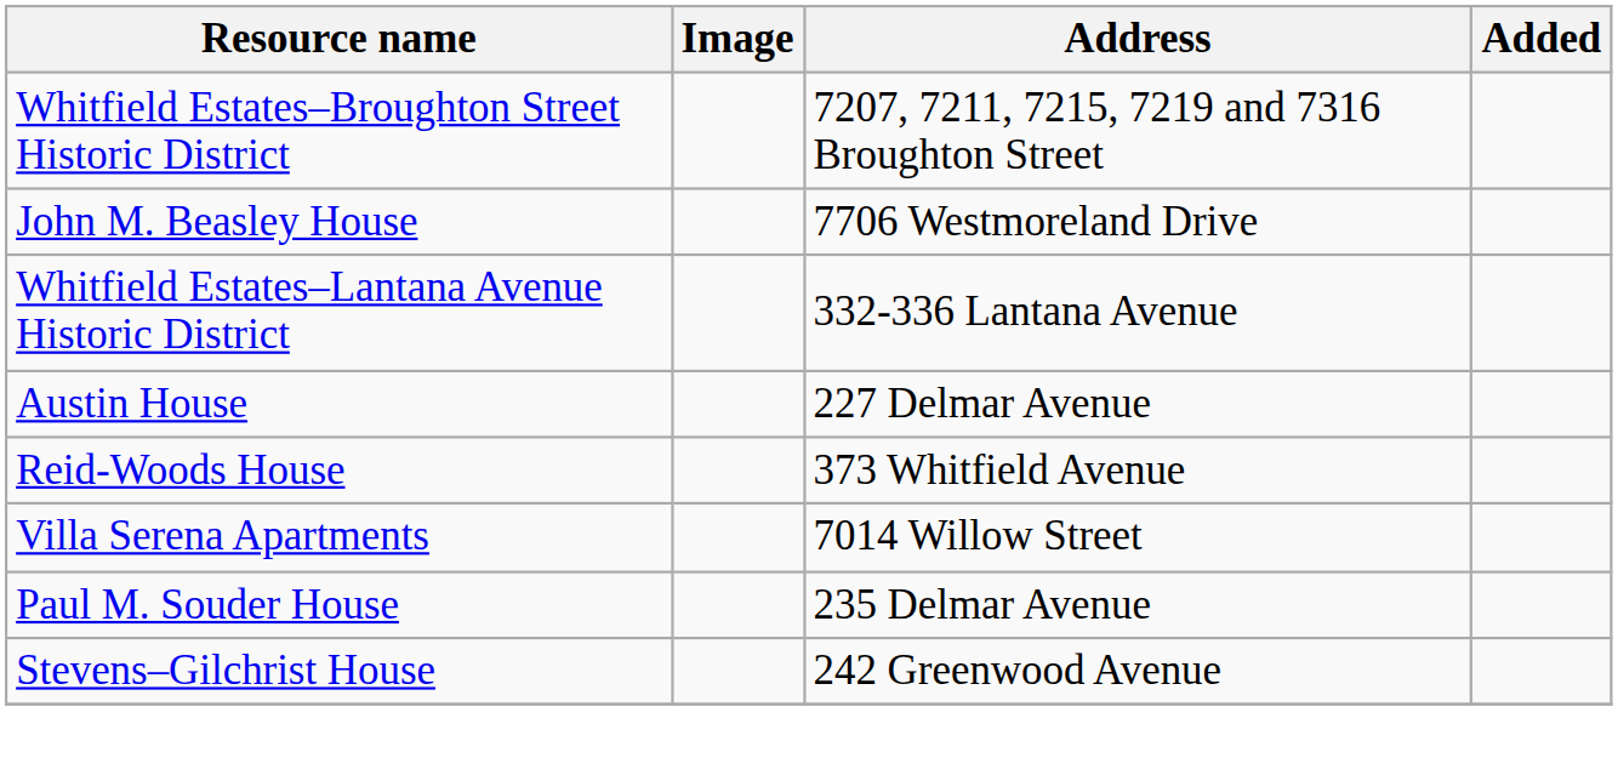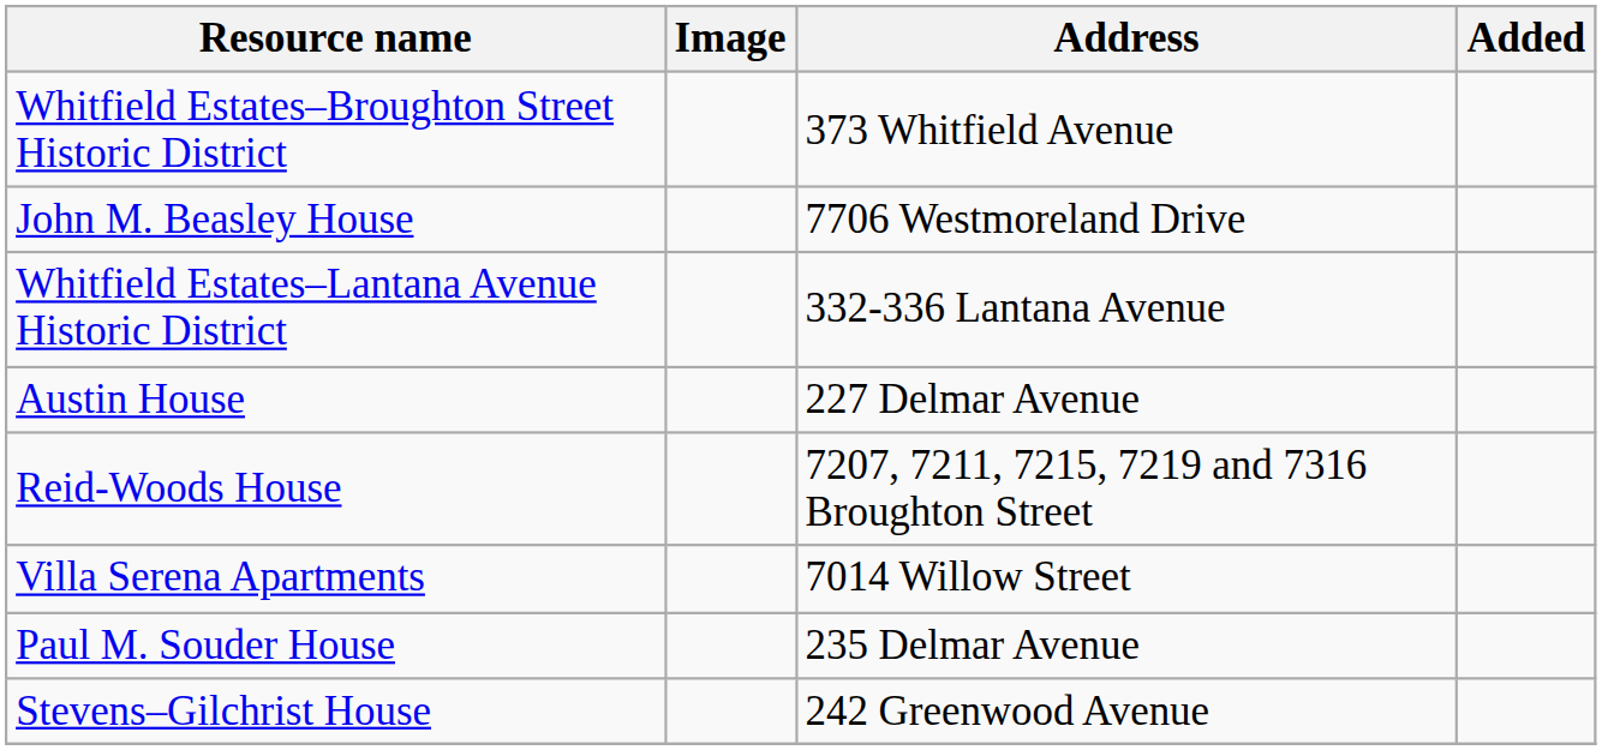Whitfield Estates–Broughton Street Historic District | Address: 7207, 7211, 7215, 7219 and 7316 Broughton Street -> 373 Whitfield Avenue
Reid-Woods House | Address: 373 Whitfield Avenue -> 7207, 7211, 7215, 7219 and 7316 Broughton Street
